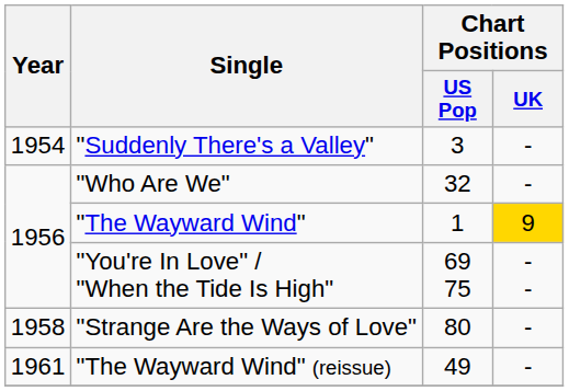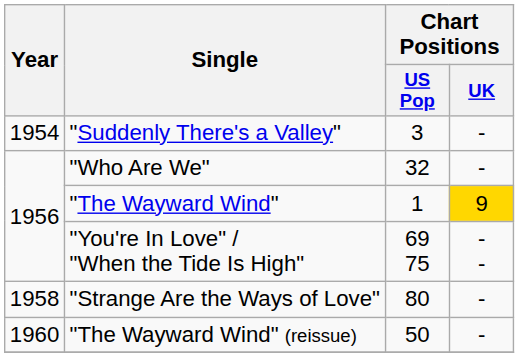"The Wayward Wind" (reissue) | Year: 1961 -> 1960
"The Wayward Wind" (reissue) | Chart Positions / US Pop: 49 -> 50
